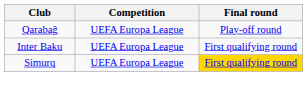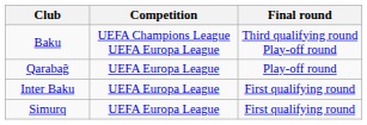+ row: Baku | UEFA Champions League UEFA Europa League | Third qualifying round Play-off round
Simurq | Final round: gold background -> no background
